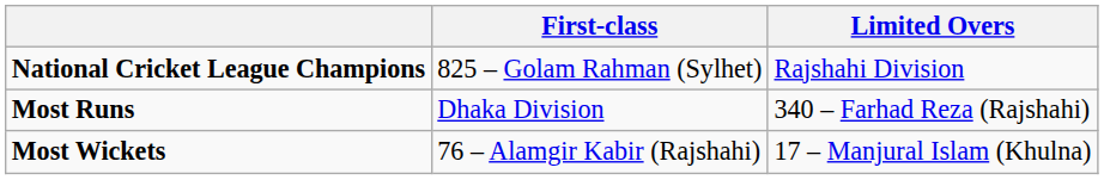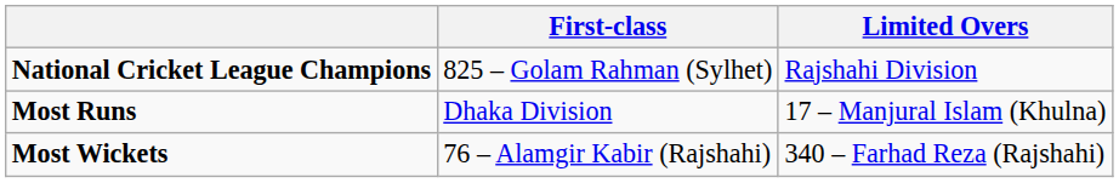Most Runs | Limited Overs: 340 – Farhad Reza (Rajshahi) -> 17 – Manjural Islam (Khulna)
Most Wickets | Limited Overs: 17 – Manjural Islam (Khulna) -> 340 – Farhad Reza (Rajshahi)
